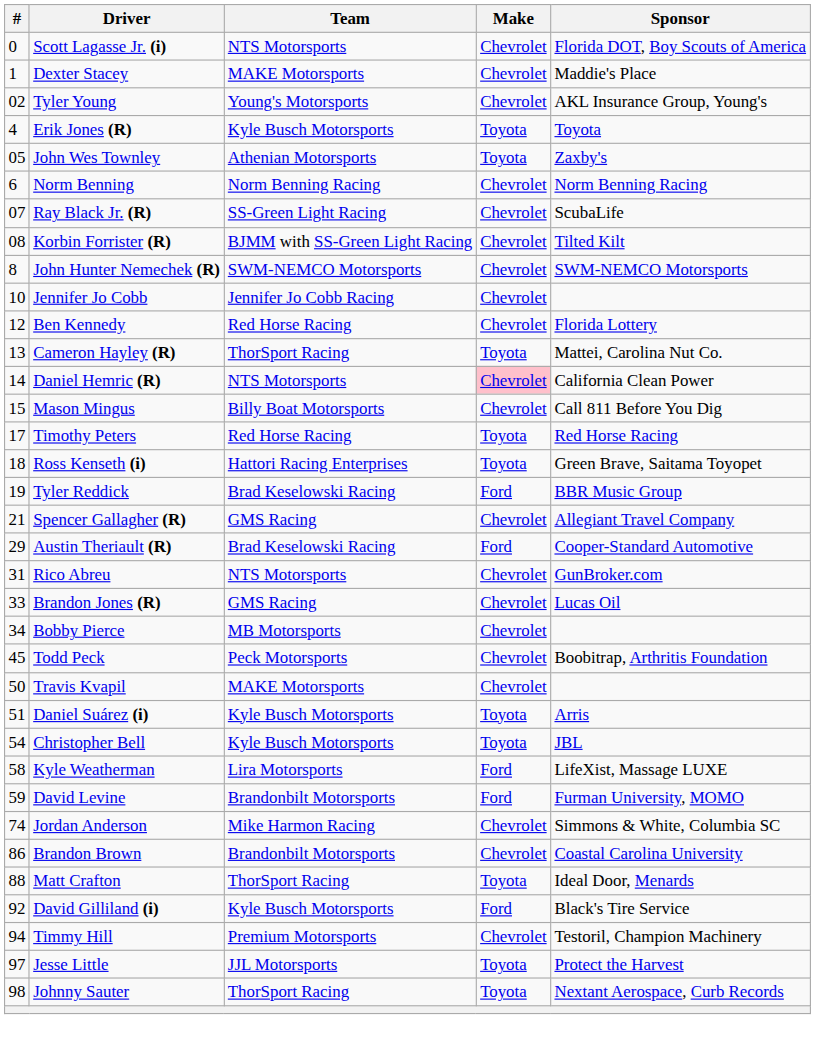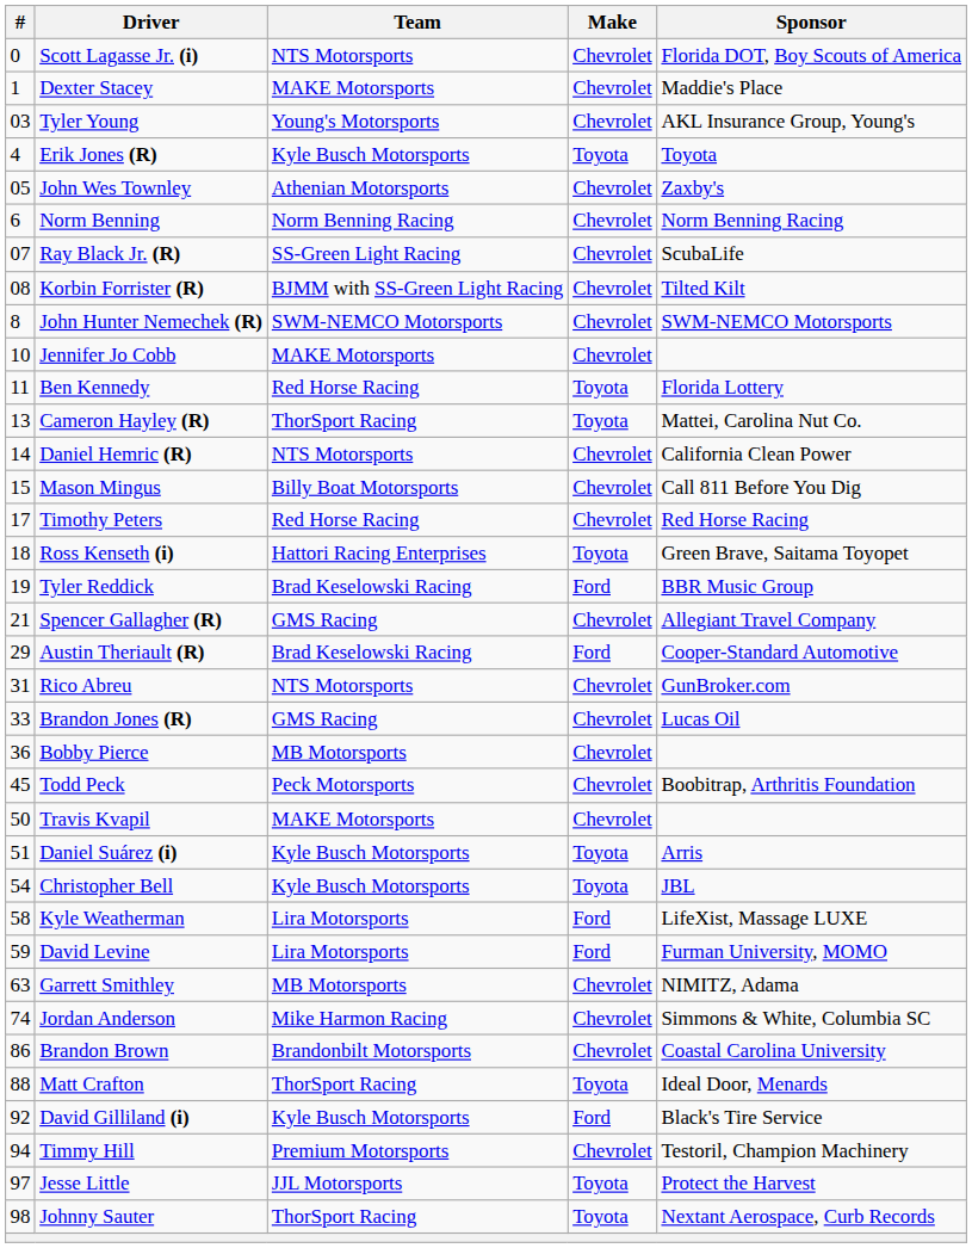Tyler Young | #: 02 -> 03
John Wes Townley | Make: Toyota -> Chevrolet
Jennifer Jo Cobb | Team: Jennifer Jo Cobb Racing -> MAKE Motorsports
Ben Kennedy | #: 12 -> 11
Ben Kennedy | Make: Chevrolet -> Toyota
Daniel Hemric (R) | Make: pink background -> no background
Timothy Peters | Make: Toyota -> Chevrolet
Bobby Pierce | #: 34 -> 36
David Levine | Team: Brandonbilt Motorsports -> Lira Motorsports
+ row: 63 | Garrett Smithley | MB Motorsports | Chevrolet | NIMITZ, Adama
